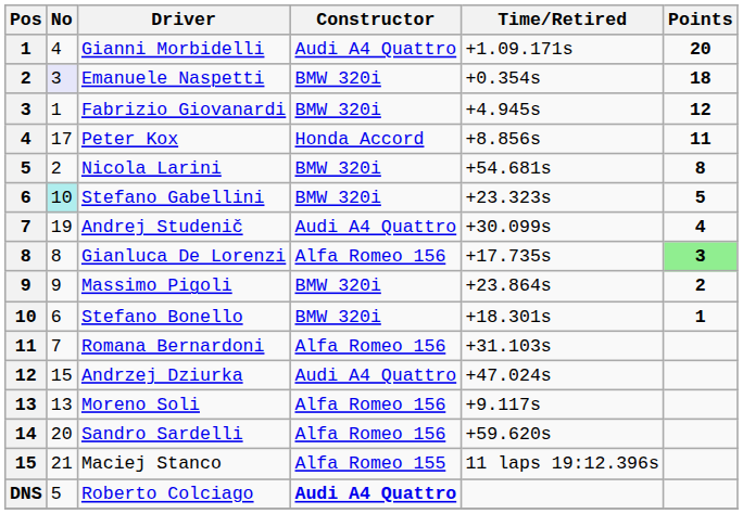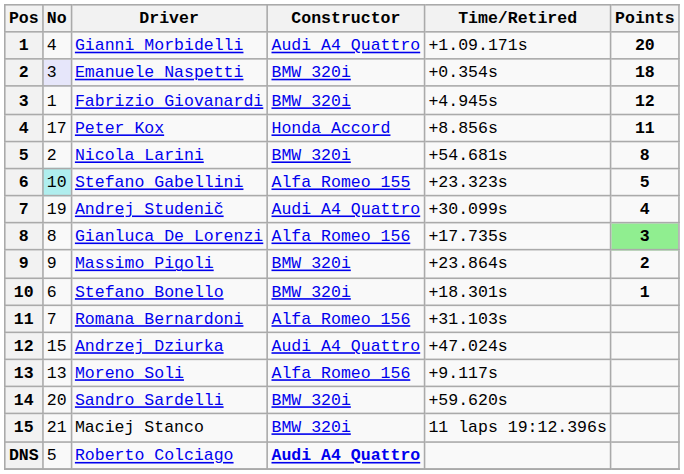Stefano Gabellini | Constructor: BMW 320i -> Alfa Romeo 155
Sandro Sardelli | Constructor: Alfa Romeo 156 -> BMW 320i
Maciej Stanco | Constructor: Alfa Romeo 155 -> BMW 320i
